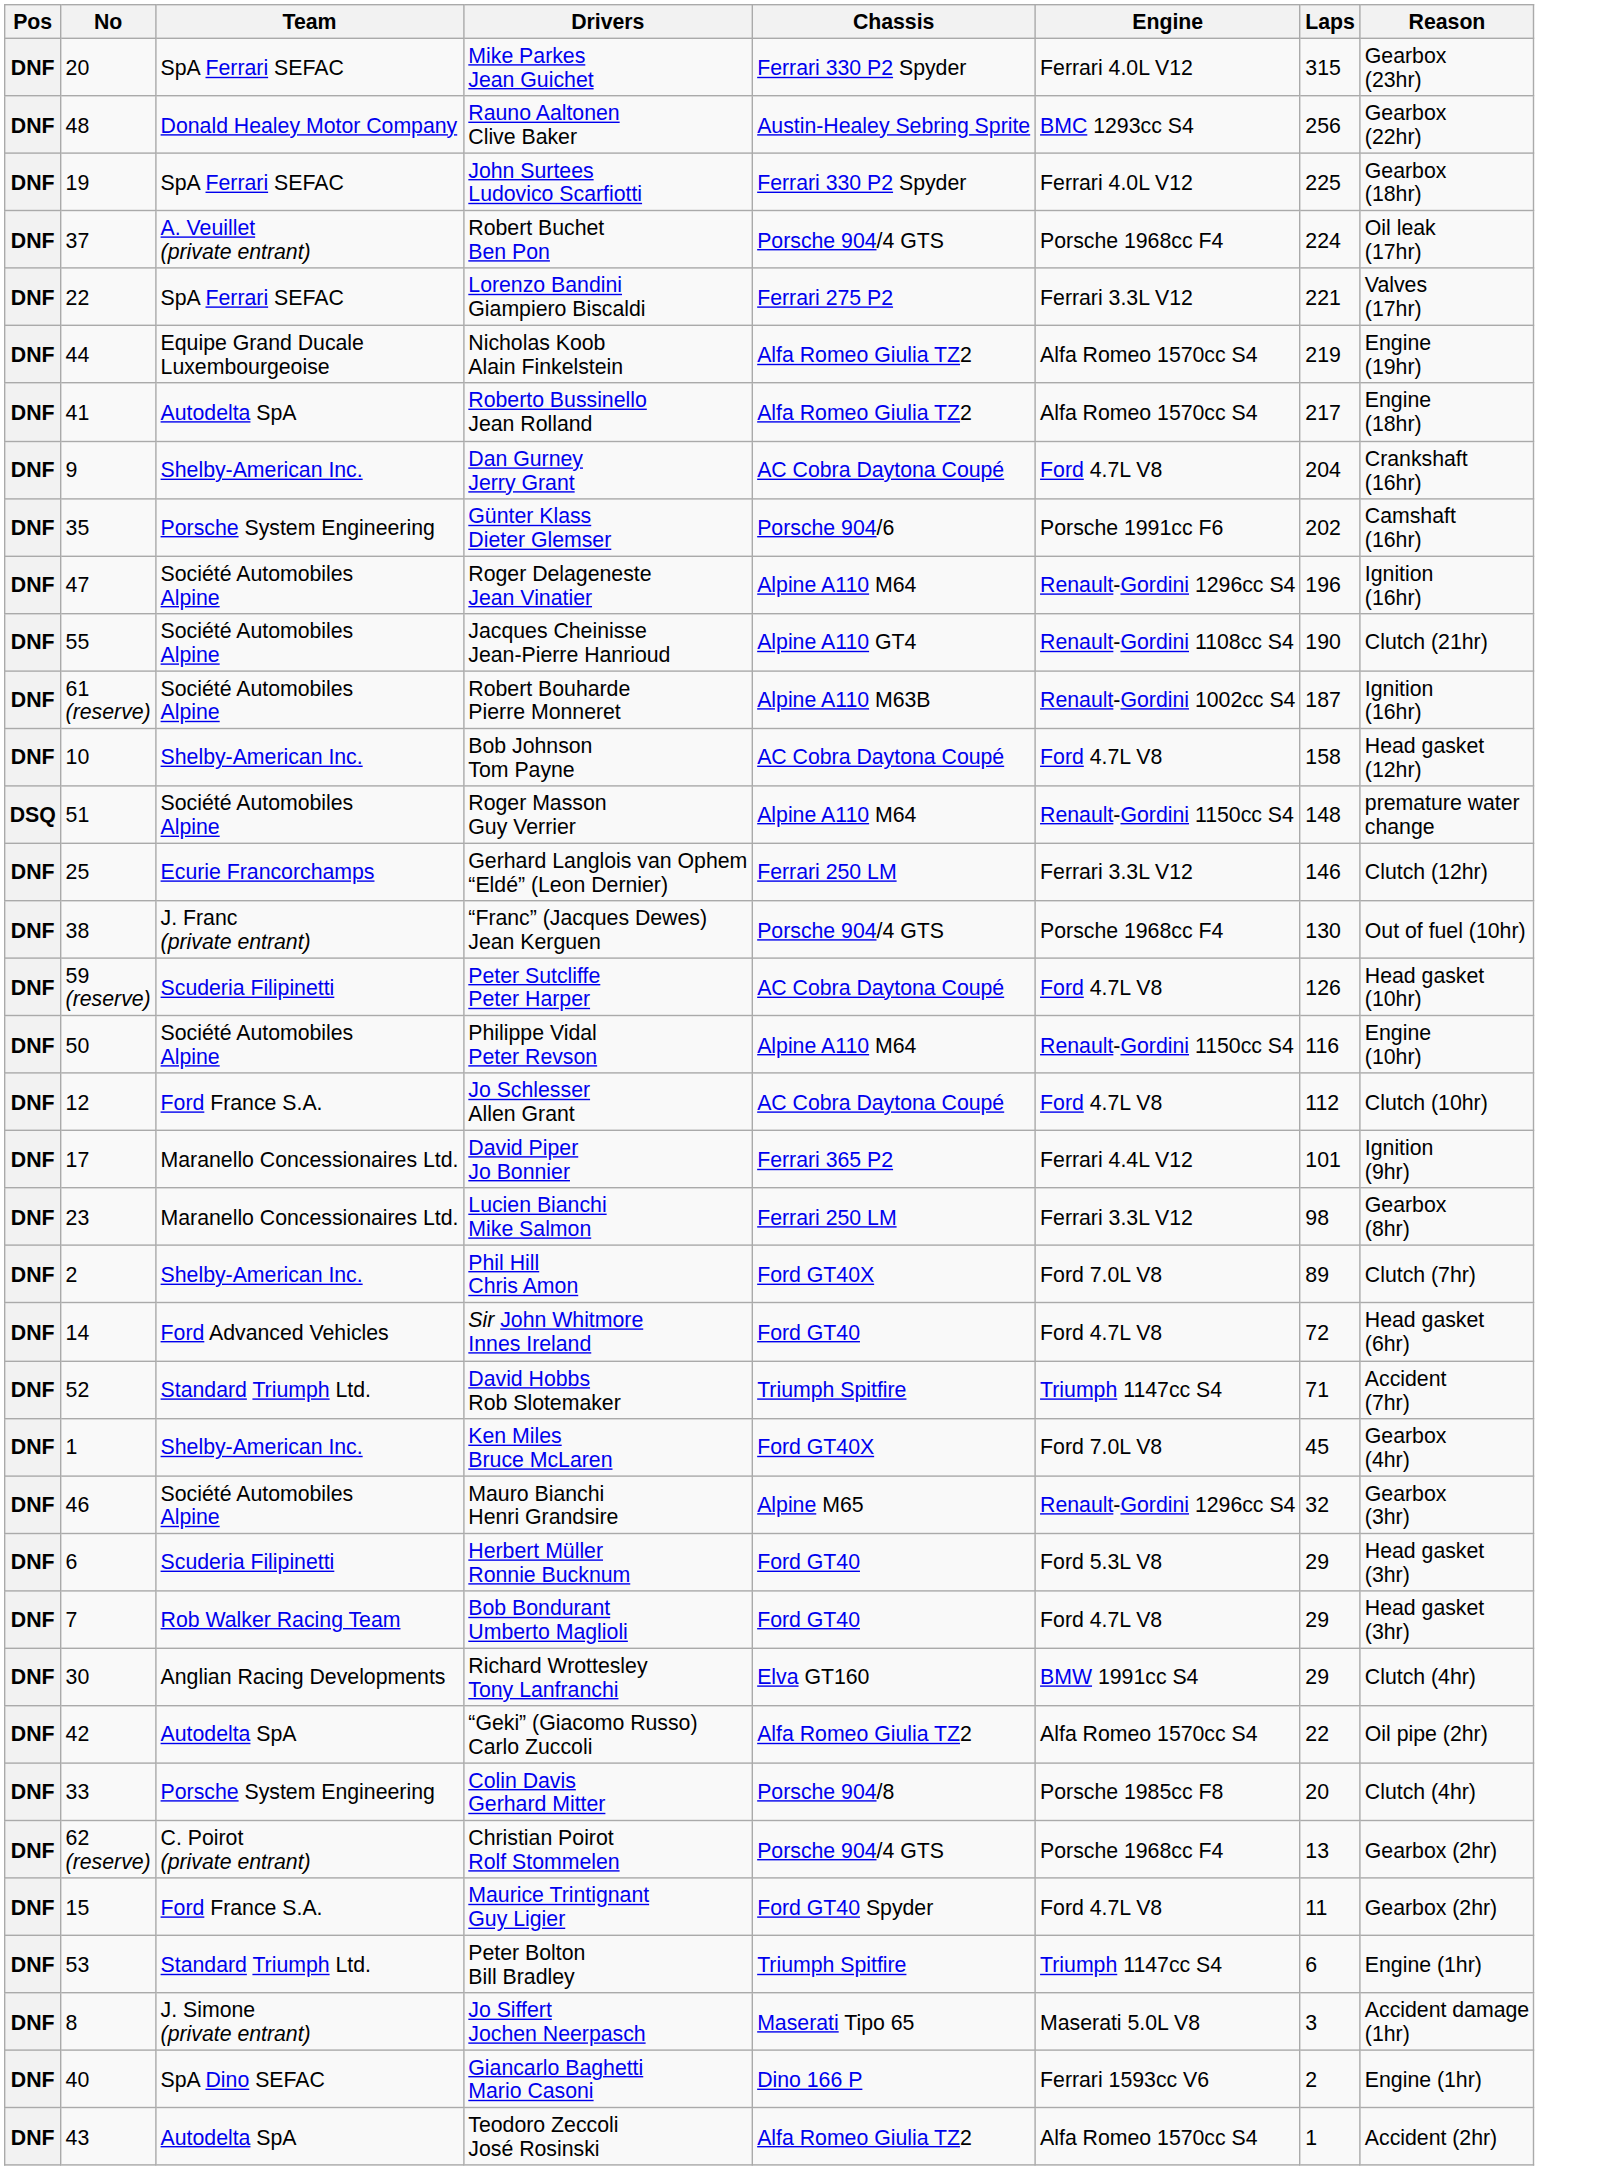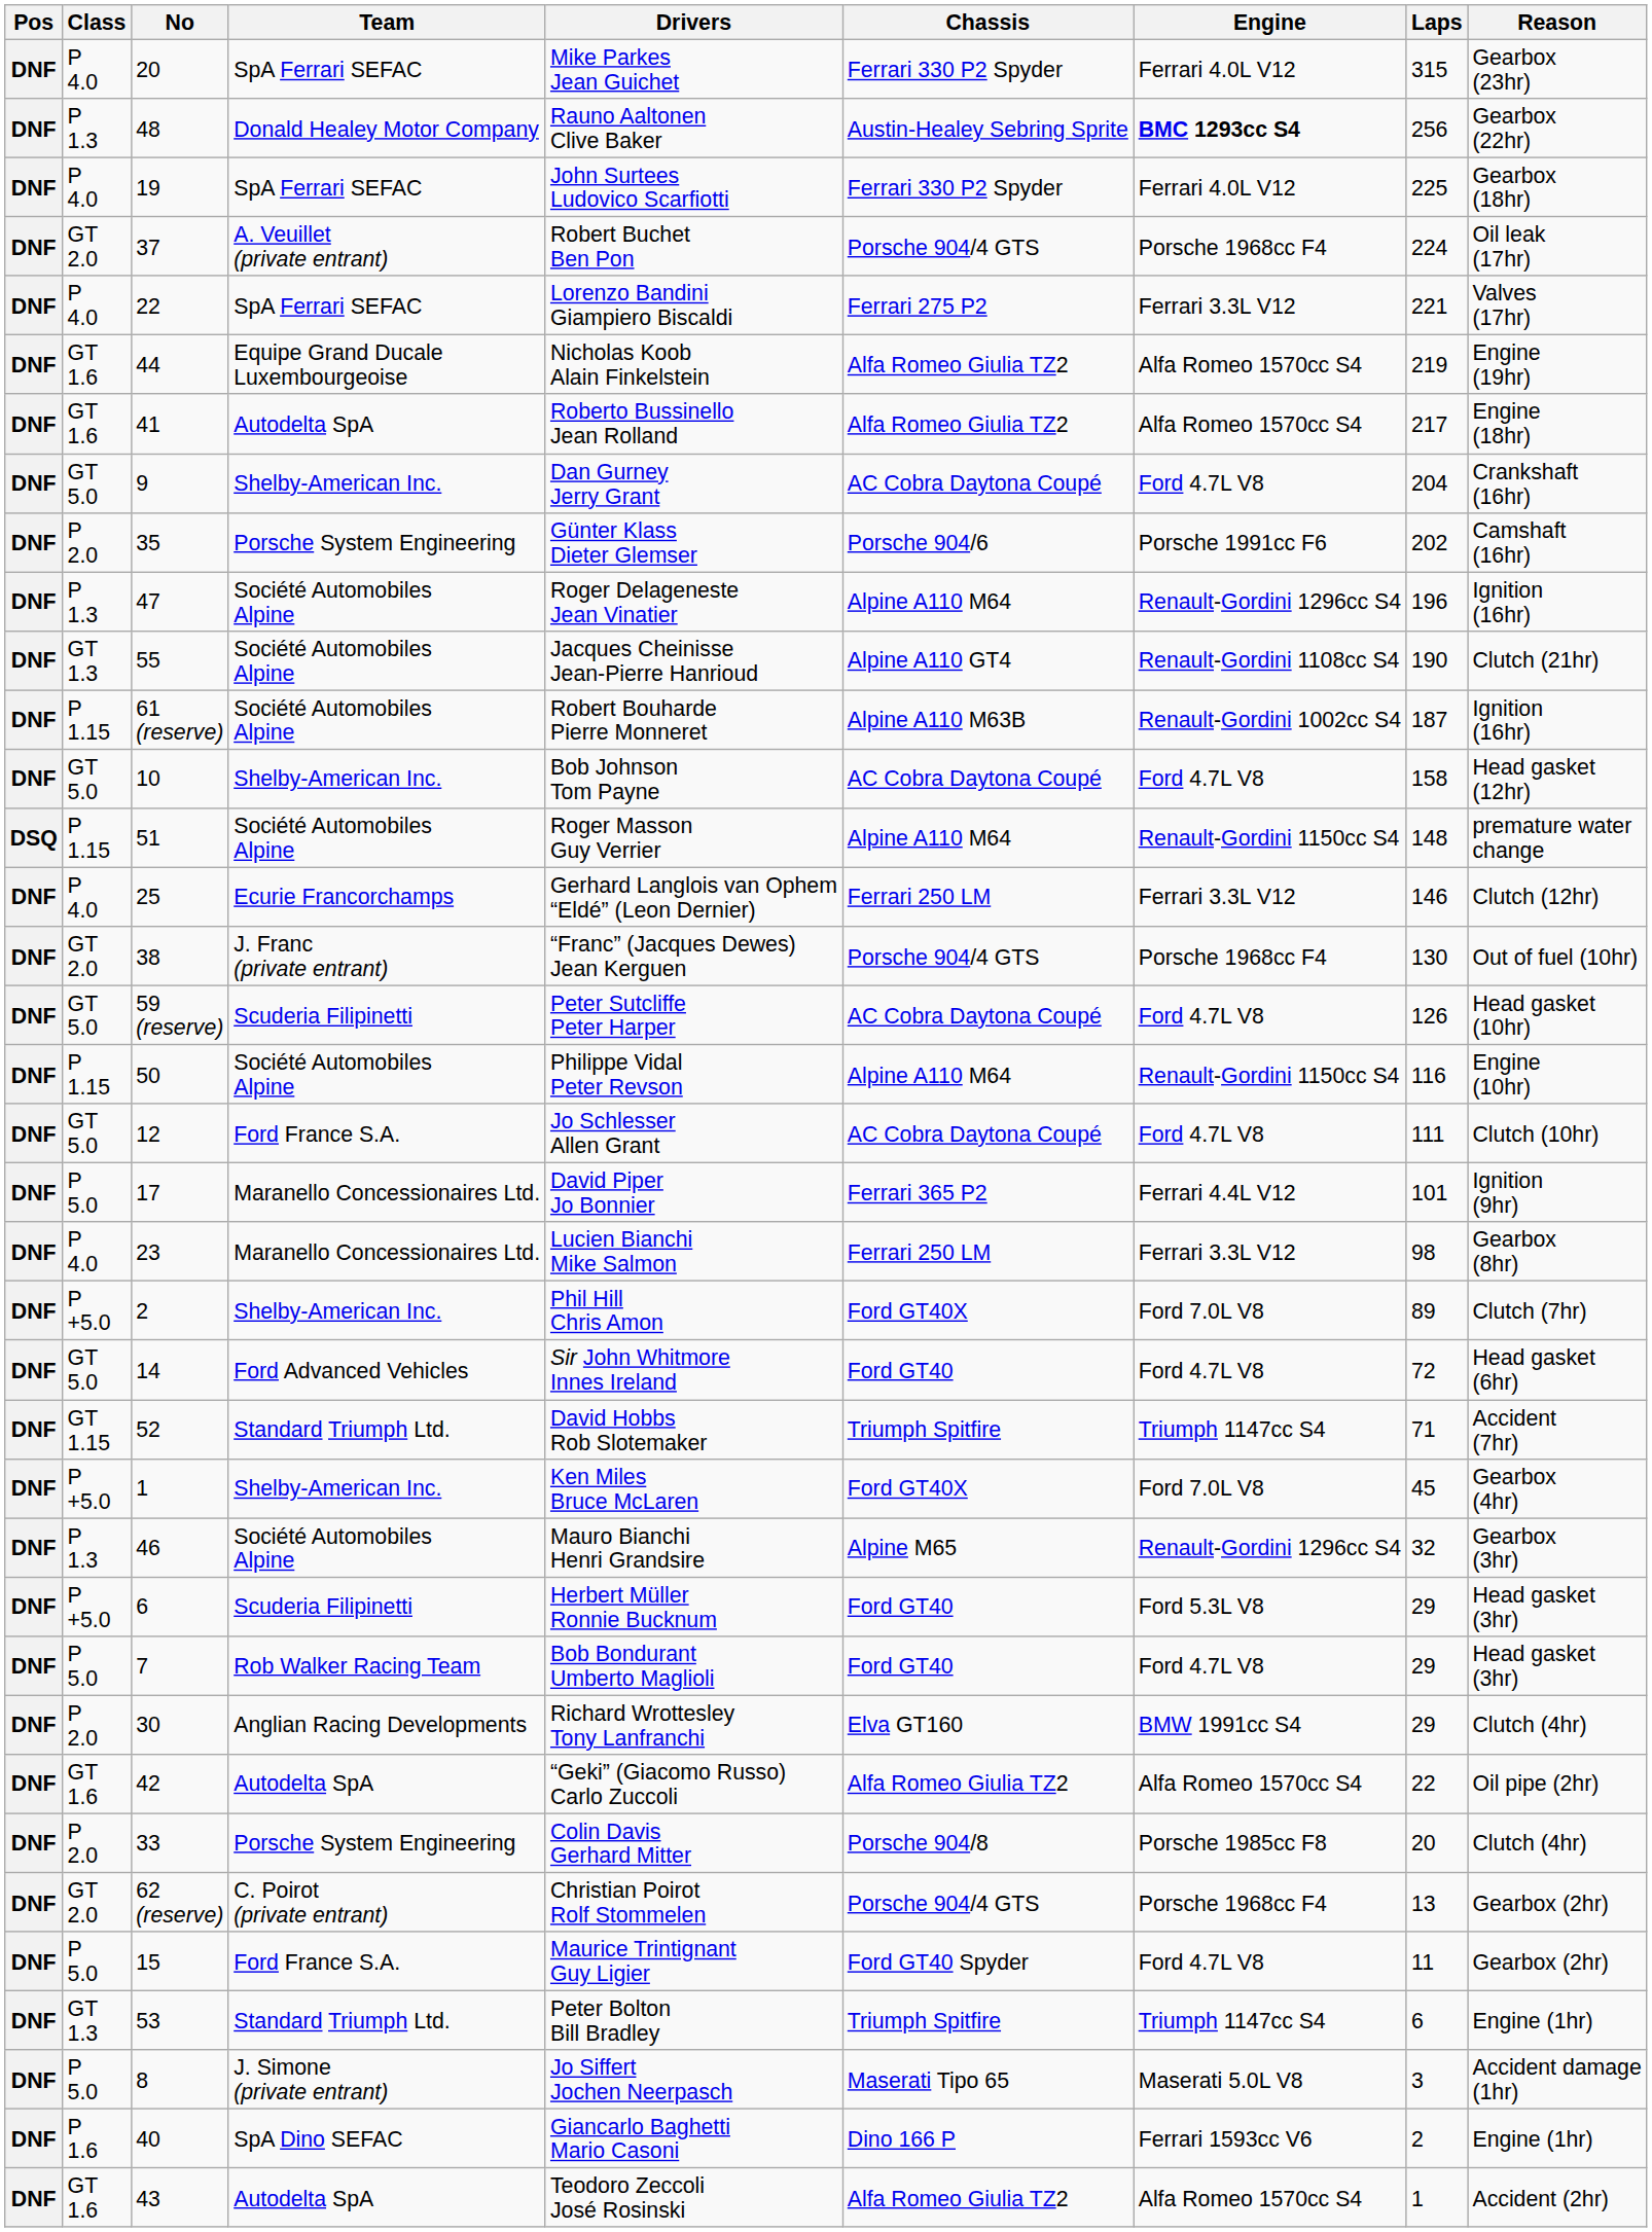+ column: Class | P 4.0 | P 1.3 | P 4.0 | GT 2.0 | P 4.0 | GT 1.6 | GT 1.6 | GT 5.0 | P 2.0 | P 1.3 | GT 1.3 | P 1.15 | GT 5.0 | P 1.15 | P 4.0 | GT 2.0 | GT 5.0 | P 1.15 | GT 5.0 | P 5.0 | P 4.0 | P +5.0 | GT 5.0 | GT 1.15 | P +5.0 | P 1.3 | P +5.0 | P 5.0 | P 2.0 | GT 1.6 | P 2.0 | GT 2.0 | P 5.0 | GT 1.3 | P 5.0 | P 1.6 | GT 1.6
48 | Engine: normal -> bold
12 | Laps: 112 -> 111
